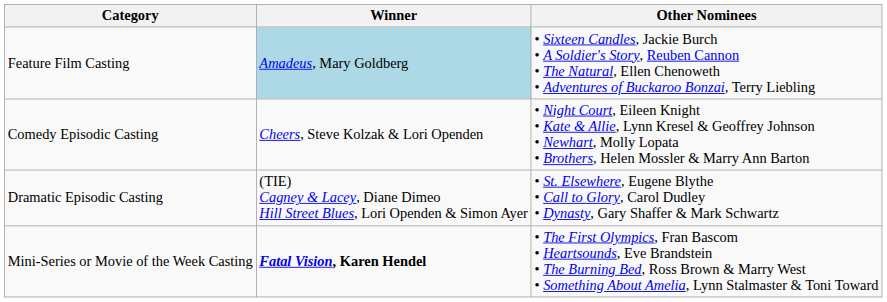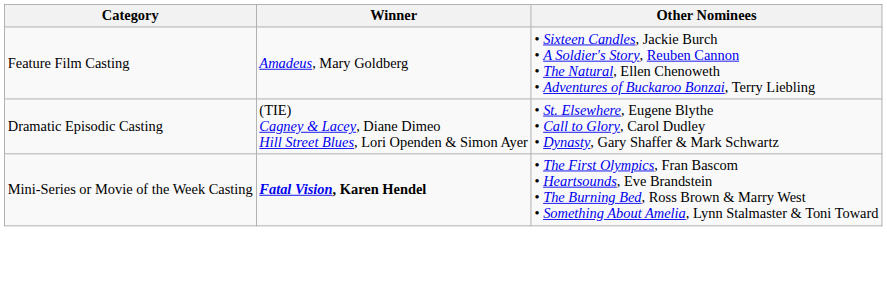Feature Film Casting | Winner: lightblue background -> no background
- row: Comedy Episodic Casting | Cheers, Steve Kolzak & Lori Openden | • Night Court, Eileen Knight • Kate & Allie, Lynn Kresel & Geoffrey Johnson • Newhart, Molly Lopata • Brothers, Helen Mossler & Marry Ann Barton
